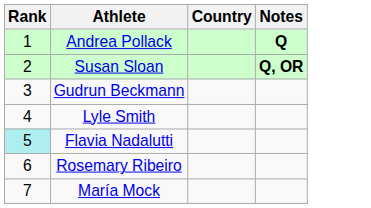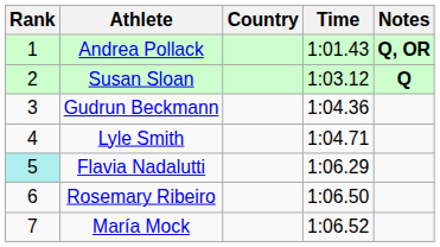+ column: Time | 1:01.43 | 1:03.12 | 1:04.36 | 1:04.71 | 1:06.29 | 1:06.50 | 1:06.52
Andrea Pollack | Notes: Q -> Q, OR
Susan Sloan | Notes: Q, OR -> Q
